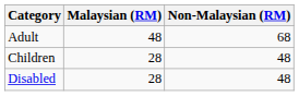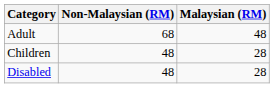columns swapped: Non-Malaysian (RM) <-> Malaysian (RM)
